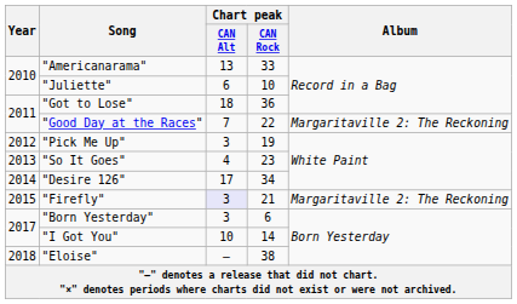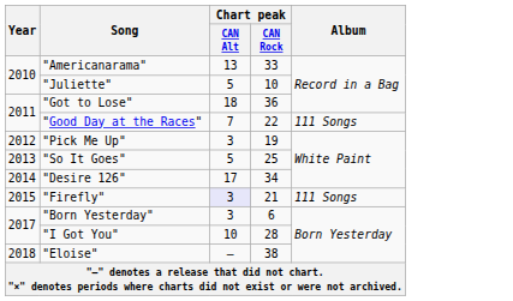"Juliette" | Chart peak / CAN Alt: 6 -> 5
"Good Day at the Races" | Album: Margaritaville 2: The Reckoning -> 111 Songs
"So It Goes" | Chart peak / CAN Alt: 4 -> 5
"So It Goes" | Chart peak / CAN Rock: 23 -> 25
"Firefly" | Album: Margaritaville 2: The Reckoning -> 111 Songs
"I Got You" | Chart peak / CAN Rock: 14 -> 28
